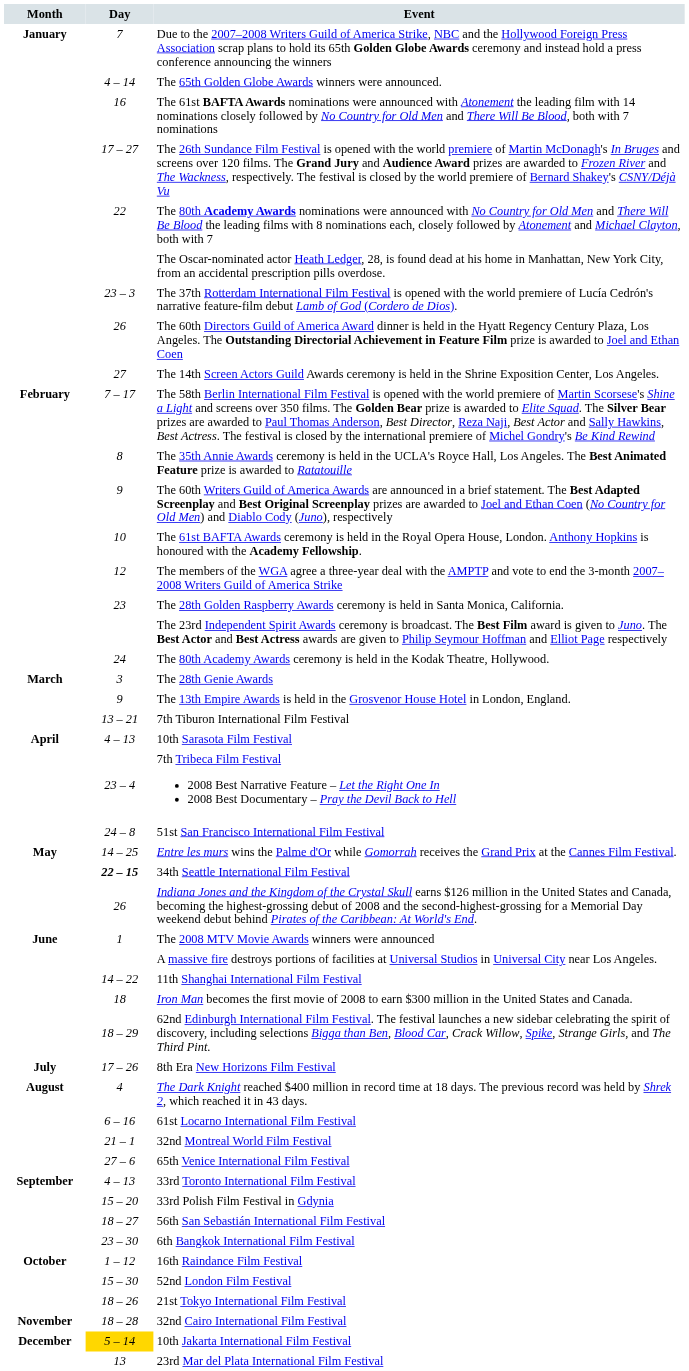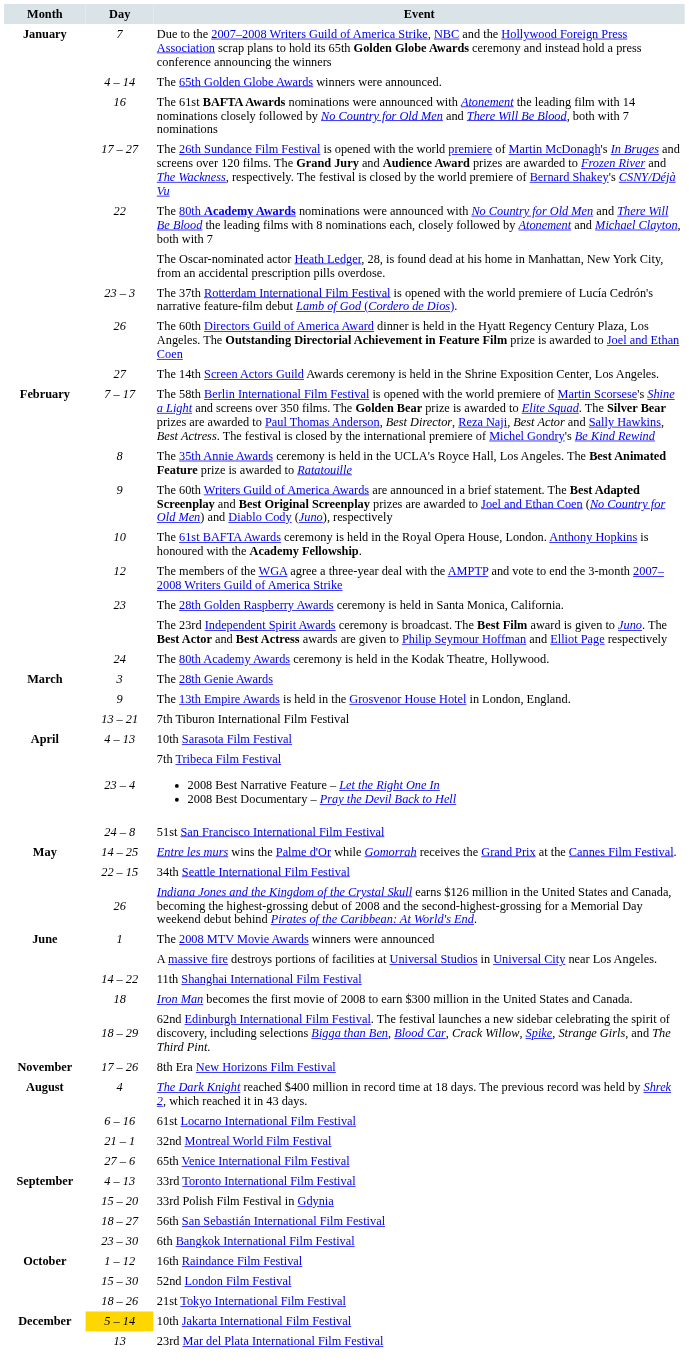34th Seattle International Film Festival | Day: bold -> normal
8th Era New Horizons Film Festival | Month: July -> November
- row: November | 18 – 28 | 32nd Cairo International Film Festival
